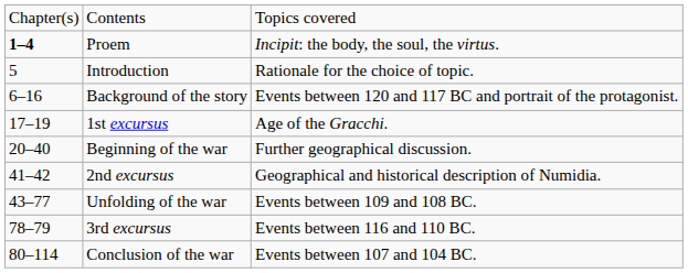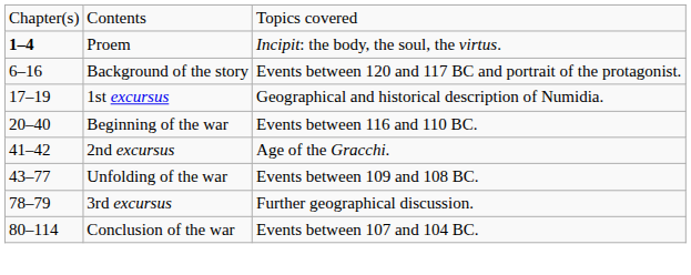- row: 5 | Introduction | Rationale for the choice of topic.
1st excursus | column 3: Age of the Gracchi. -> Geographical and historical description of Numidia.
Beginning of the war | column 3: Further geographical discussion. -> Events between 116 and 110 BC.
2nd excursus | column 3: Geographical and historical description of Numidia. -> Age of the Gracchi.
3rd excursus | column 3: Events between 116 and 110 BC. -> Further geographical discussion.
